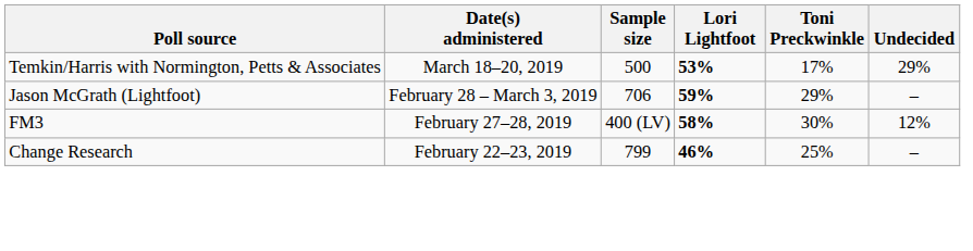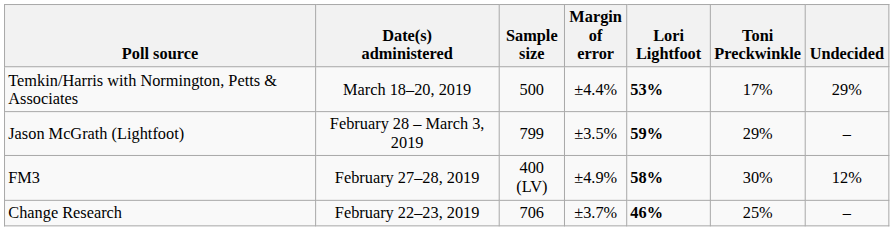+ column: Margin of error | ±4.4% | ±3.5% | ±4.9% | ±3.7%
Jason McGrath (Lightfoot) | Sample size: 706 -> 799
Change Research | Sample size: 799 -> 706
